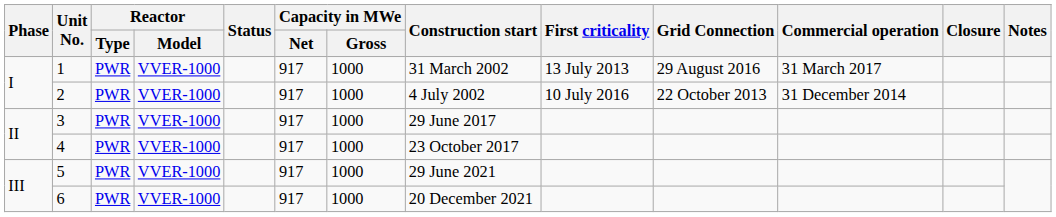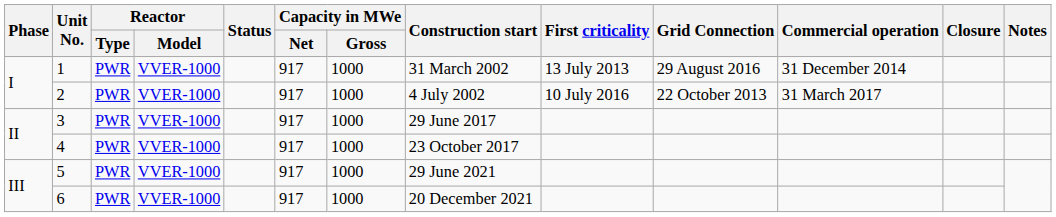1 | Commercial operation: 31 March 2017 -> 31 December 2014
2 | Commercial operation: 31 December 2014 -> 31 March 2017
